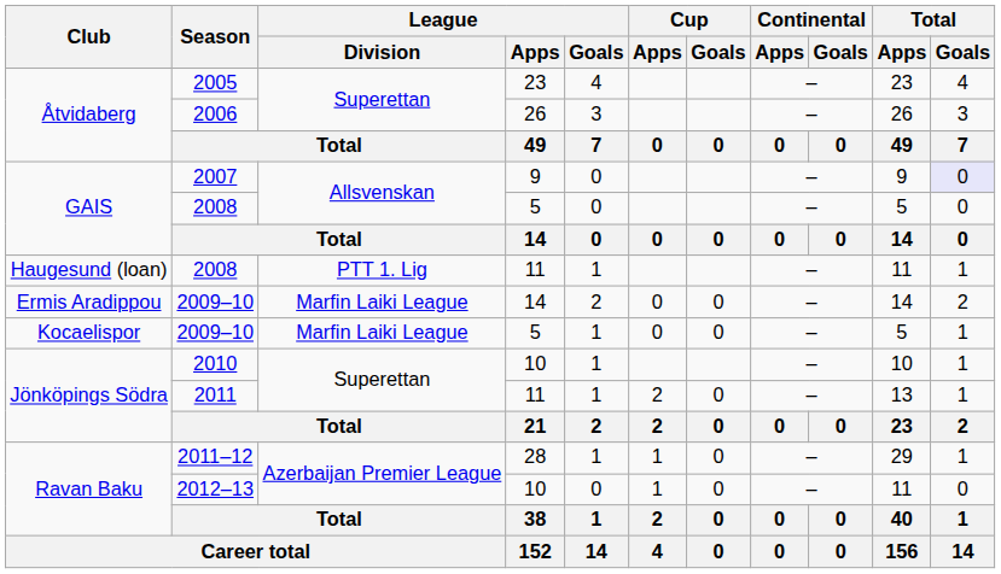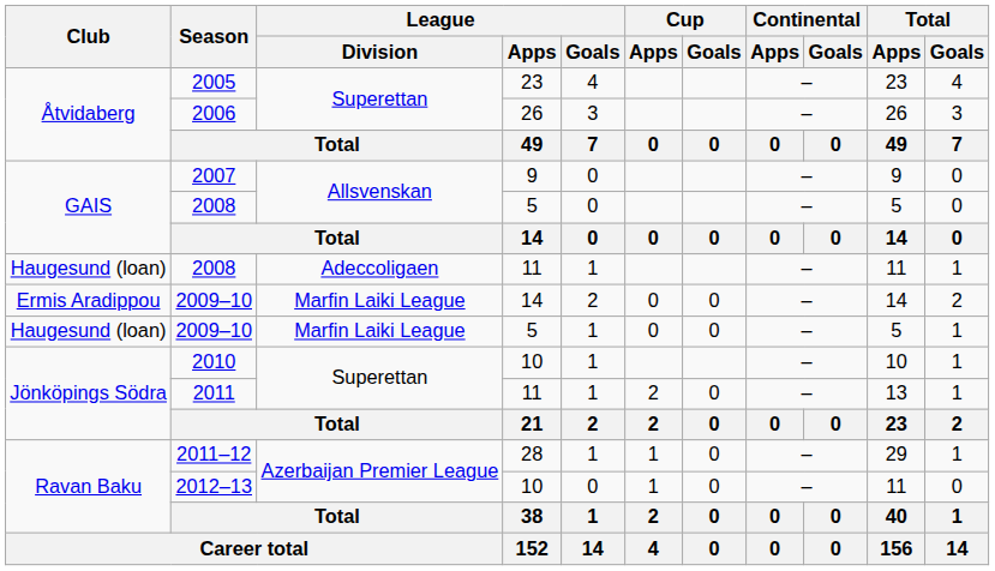2007 | Total / Goals: lavender background -> no background
2008 / 11 | League / Division: PTT 1. Lig -> Adeccoligaen
2009–10 / 5 | Club: Kocaelispor -> Haugesund (loan)
